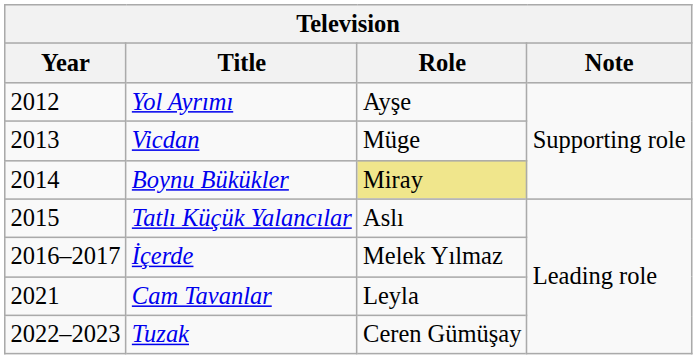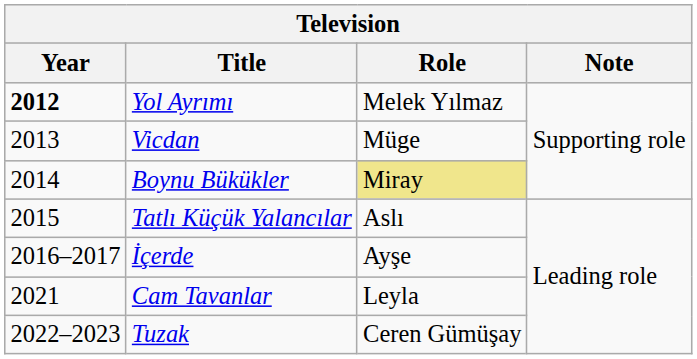Yol Ayrımı | Year: normal -> bold
Yol Ayrımı | Role: Ayşe -> Melek Yılmaz
İçerde | Role: Melek Yılmaz -> Ayşe
